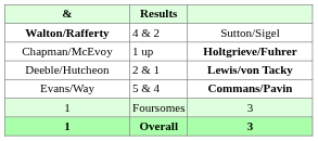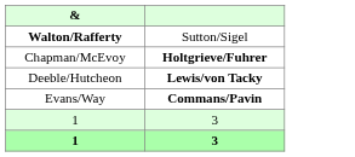- column: Results | 4 & 2 | 1 up | 2 & 1 | 5 & 4 | Foursomes | Overall
